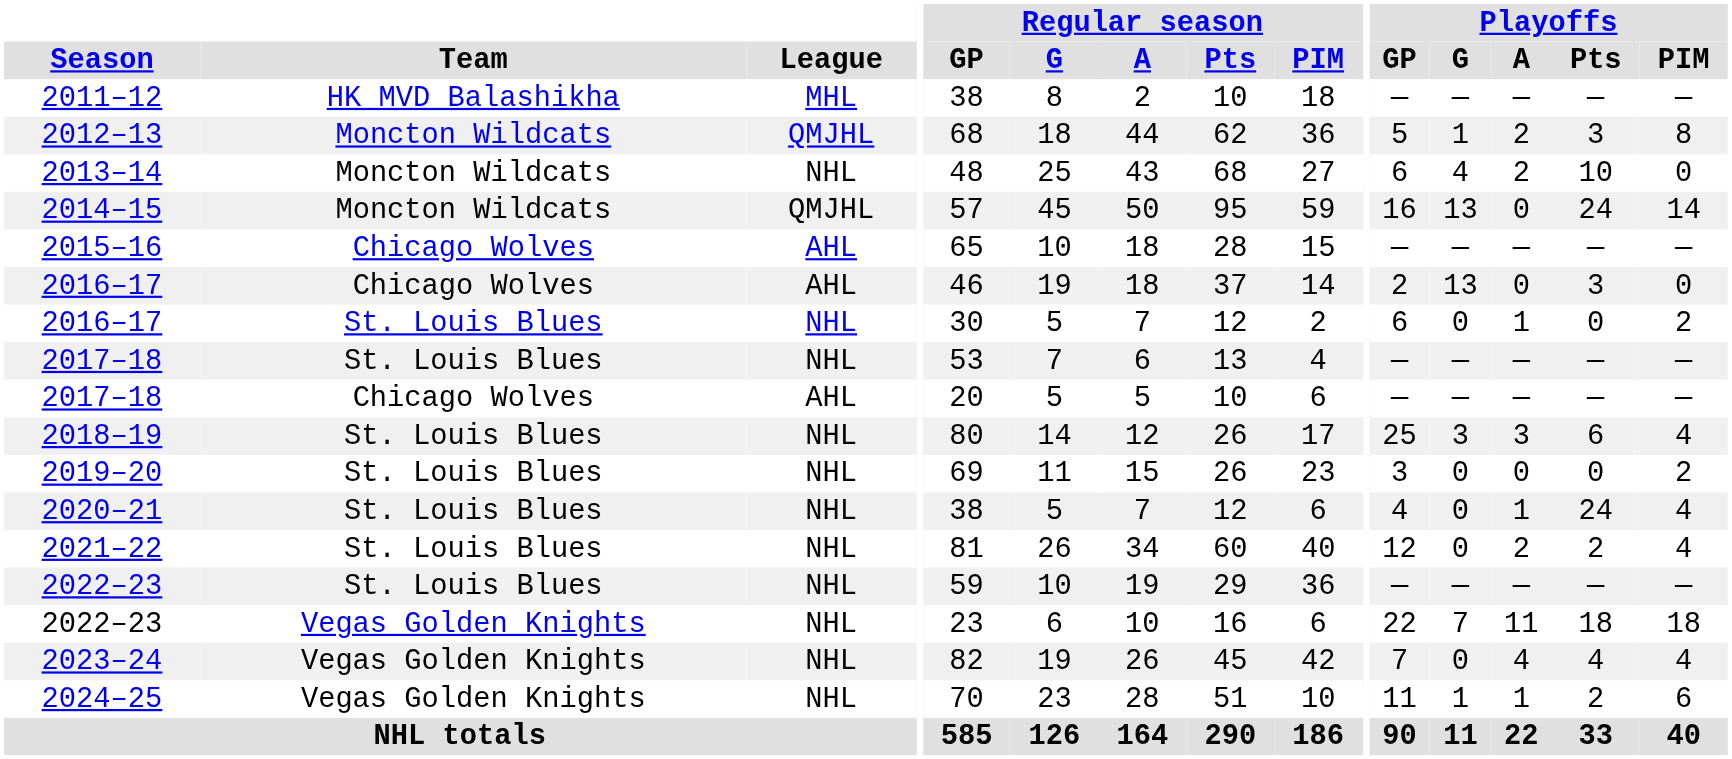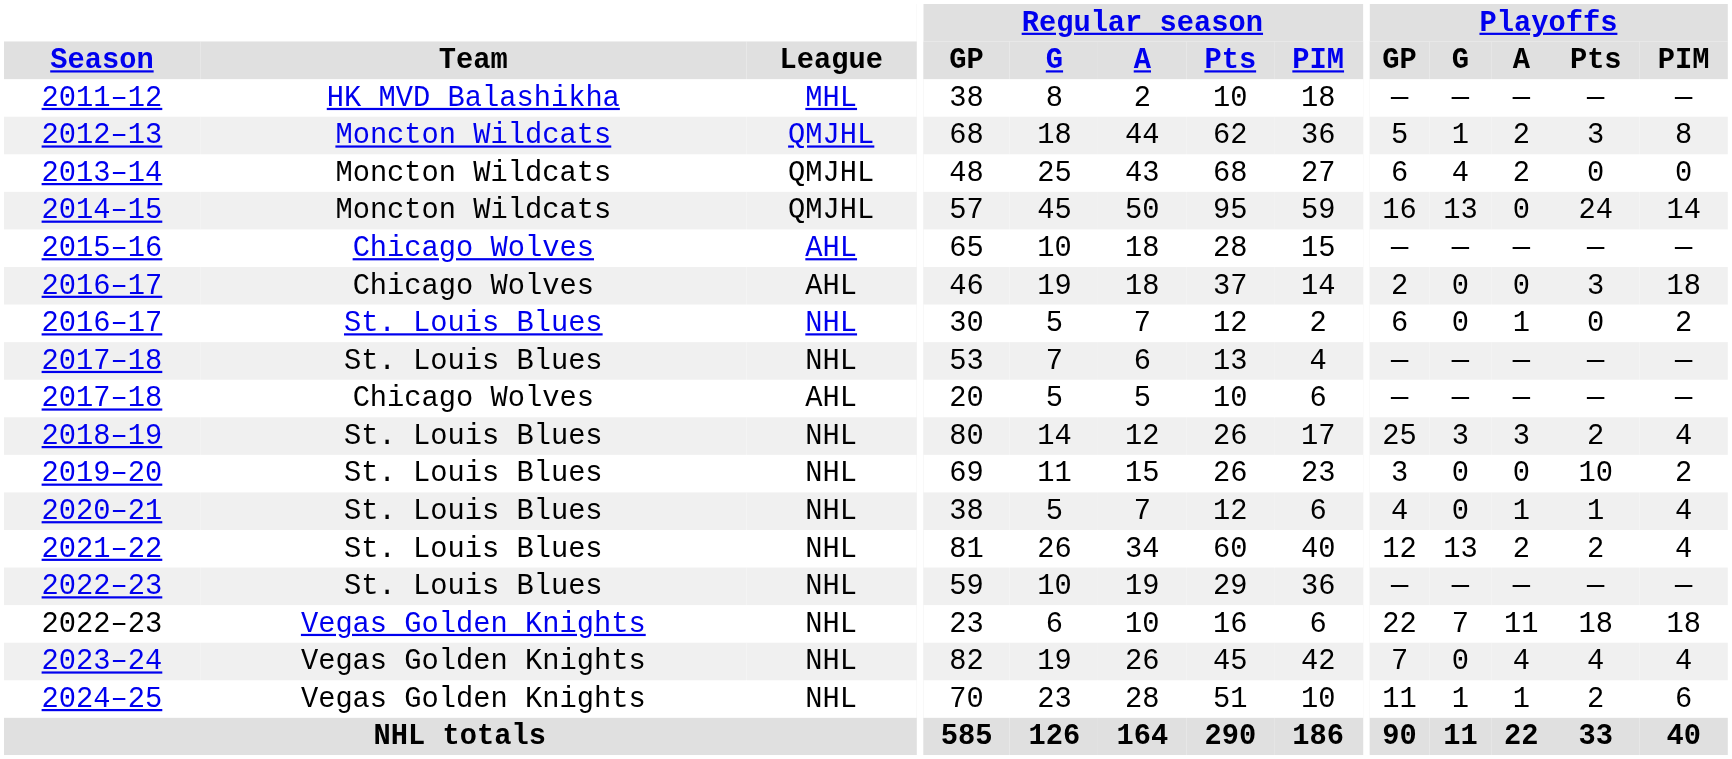2013–14 | League: NHL -> QMJHL
2013–14 | Playoffs / Pts: 10 -> 0
2016–17 / Chicago Wolves | Playoffs / G: 13 -> 0
2016–17 / Chicago Wolves | Playoffs / PIM: 0 -> 18
2018–19 | Playoffs / Pts: 6 -> 2
2019–20 | Playoffs / Pts: 0 -> 10
2020–21 | Playoffs / Pts: 24 -> 1
2021–22 | Playoffs / G: 0 -> 13
